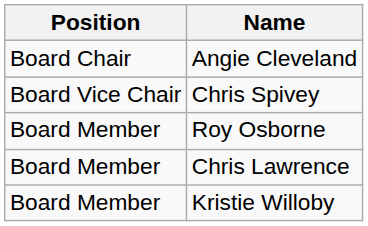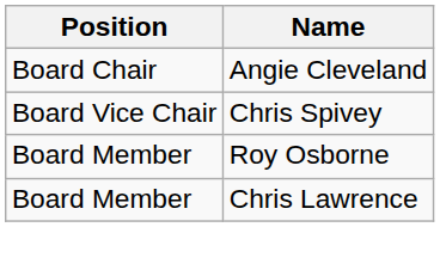- row: Board Member | Kristie Willoby
